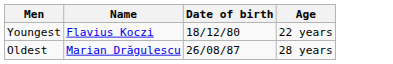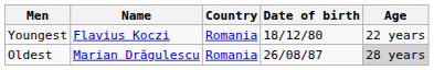+ column: Country | Romania | Romania
Oldest | Age: no background -> lightgrey background
